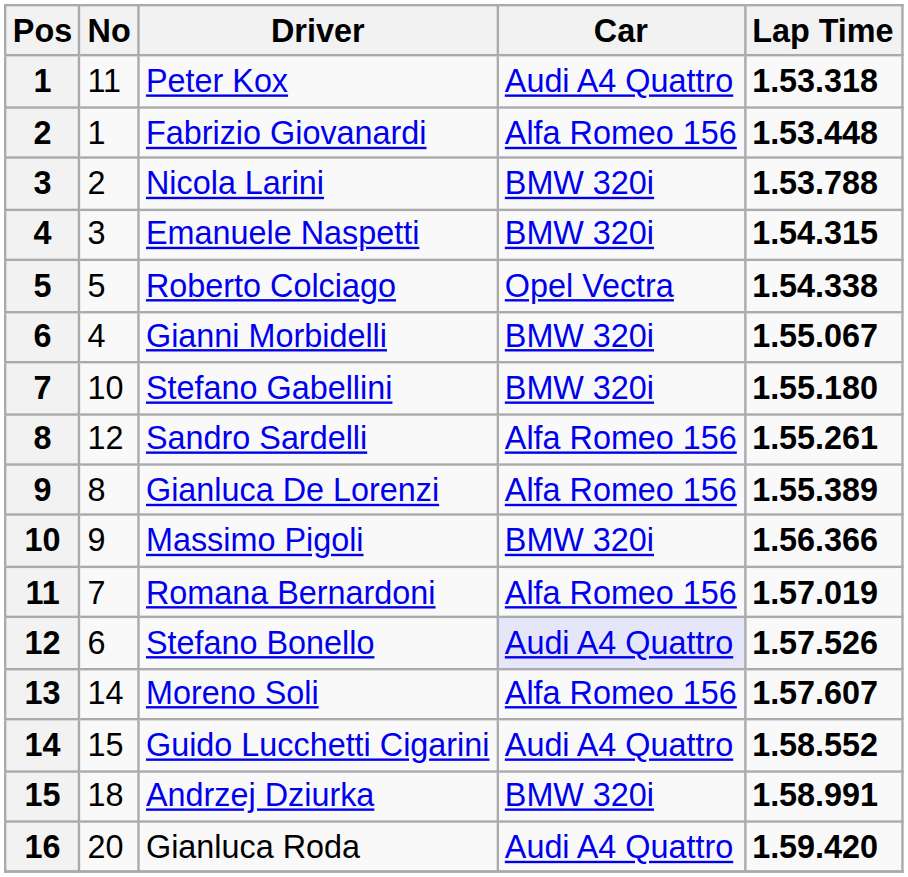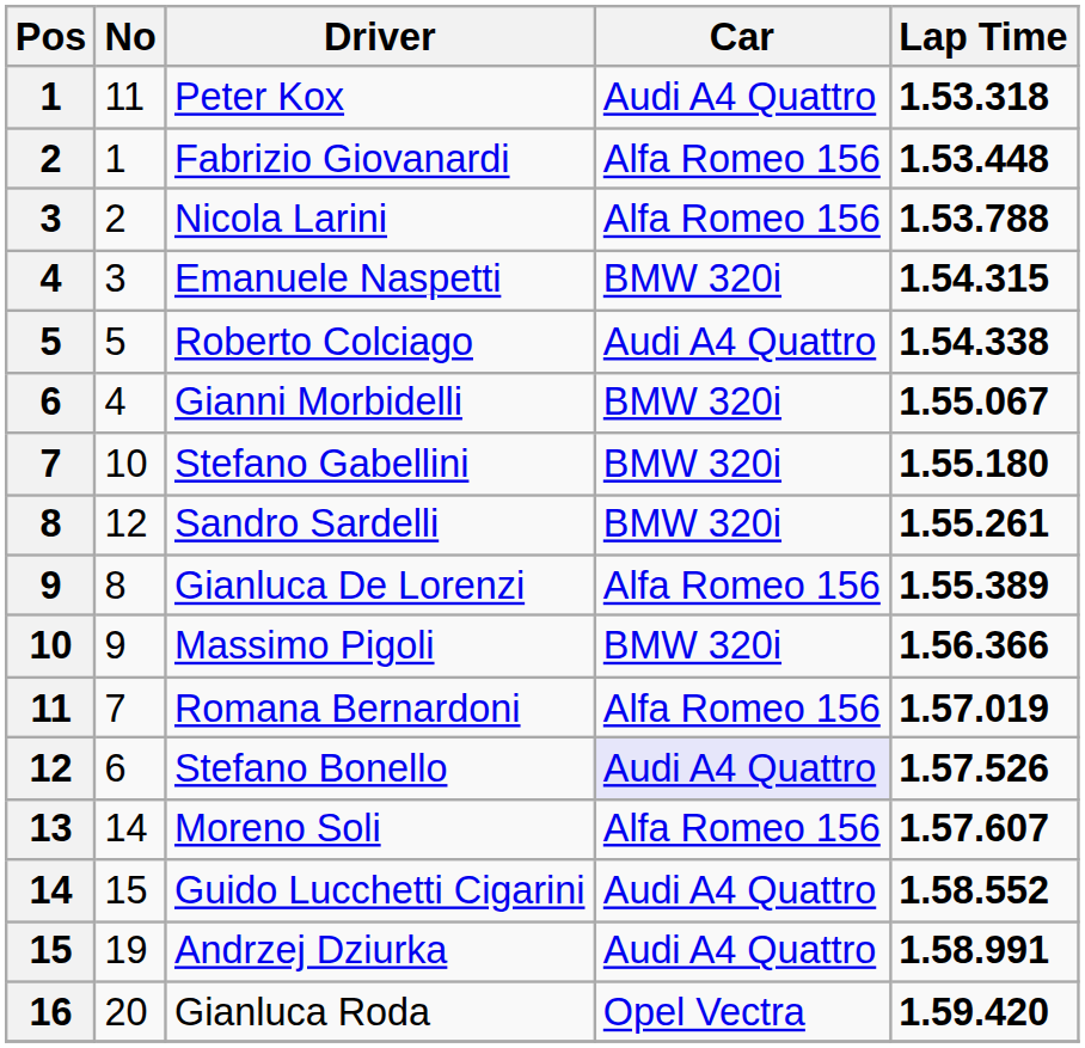Nicola Larini | Car: BMW 320i -> Alfa Romeo 156
Roberto Colciago | Car: Opel Vectra -> Audi A4 Quattro
Sandro Sardelli | Car: Alfa Romeo 156 -> BMW 320i
Andrzej Dziurka | No: 18 -> 19
Andrzej Dziurka | Car: BMW 320i -> Audi A4 Quattro
Gianluca Roda | Car: Audi A4 Quattro -> Opel Vectra
